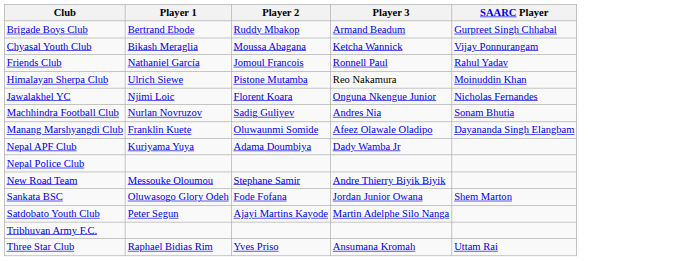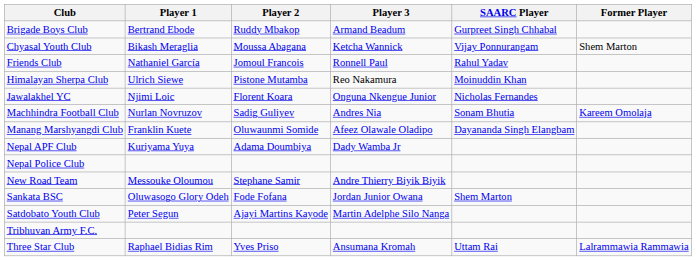+ column: Former Player | Shem Marton | Kareem Omolaja | Lalrammawia Rammawia
